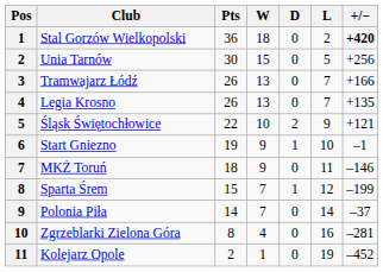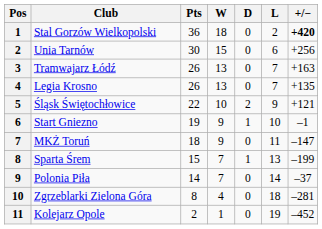Unia Tarnów | L: 5 -> 6
Tramwajarz Łódź | +/−: +166 -> +163
MKŻ Toruń | +/−: –146 -> –147
Sparta Śrem | L: 12 -> 13
Zgrzeblarki Zielona Góra | L: 16 -> 18
